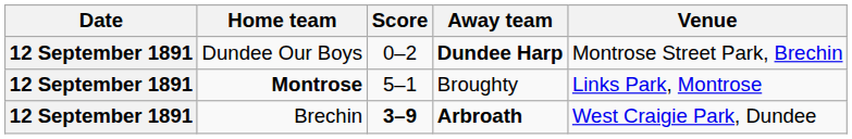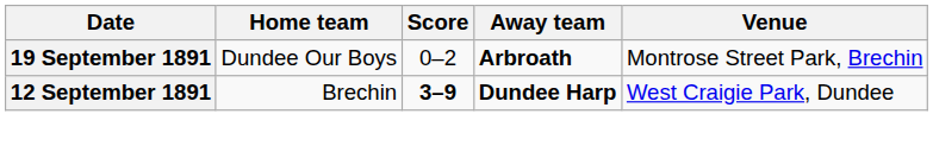Dundee Our Boys | Date: 12 September 1891 -> 19 September 1891
Dundee Our Boys | Away team: Dundee Harp -> Arbroath
- row: 12 September 1891 | Montrose | 5–1 | Broughty | Links Park, Montrose
Brechin | Away team: Arbroath -> Dundee Harp
